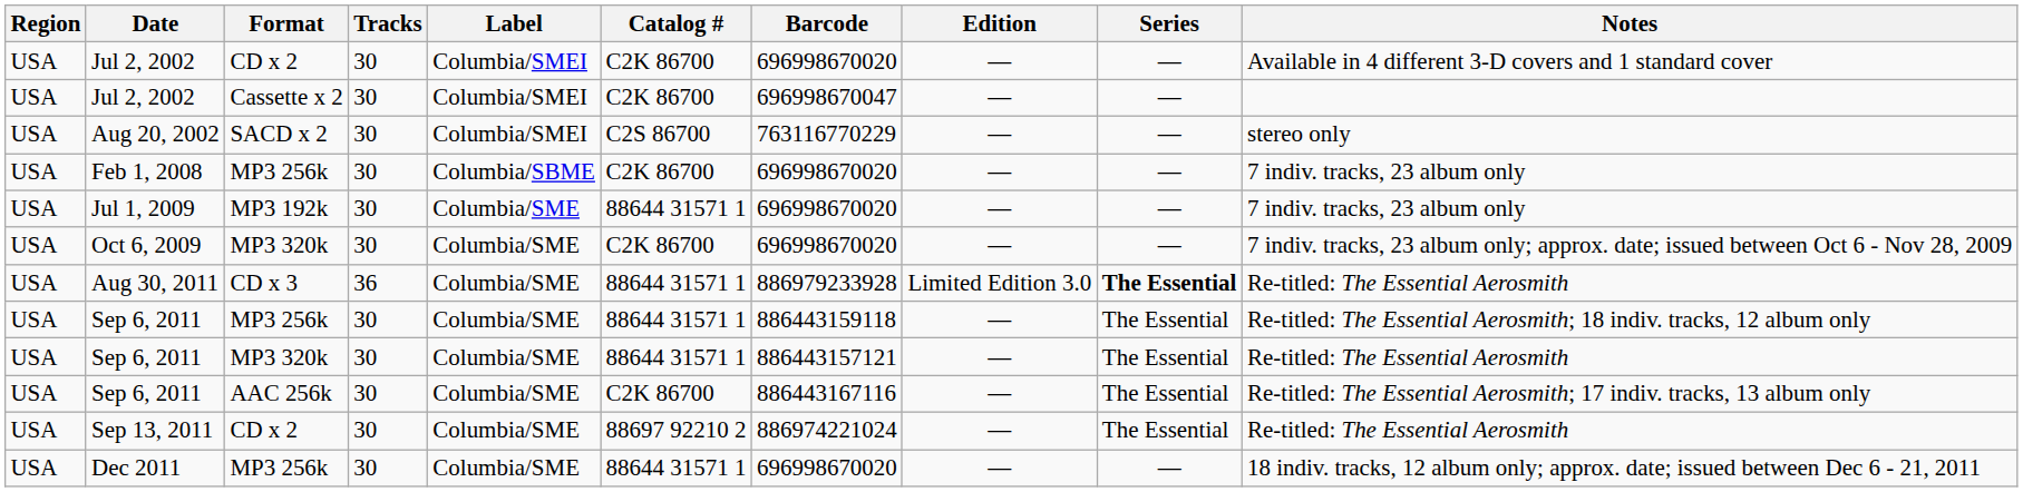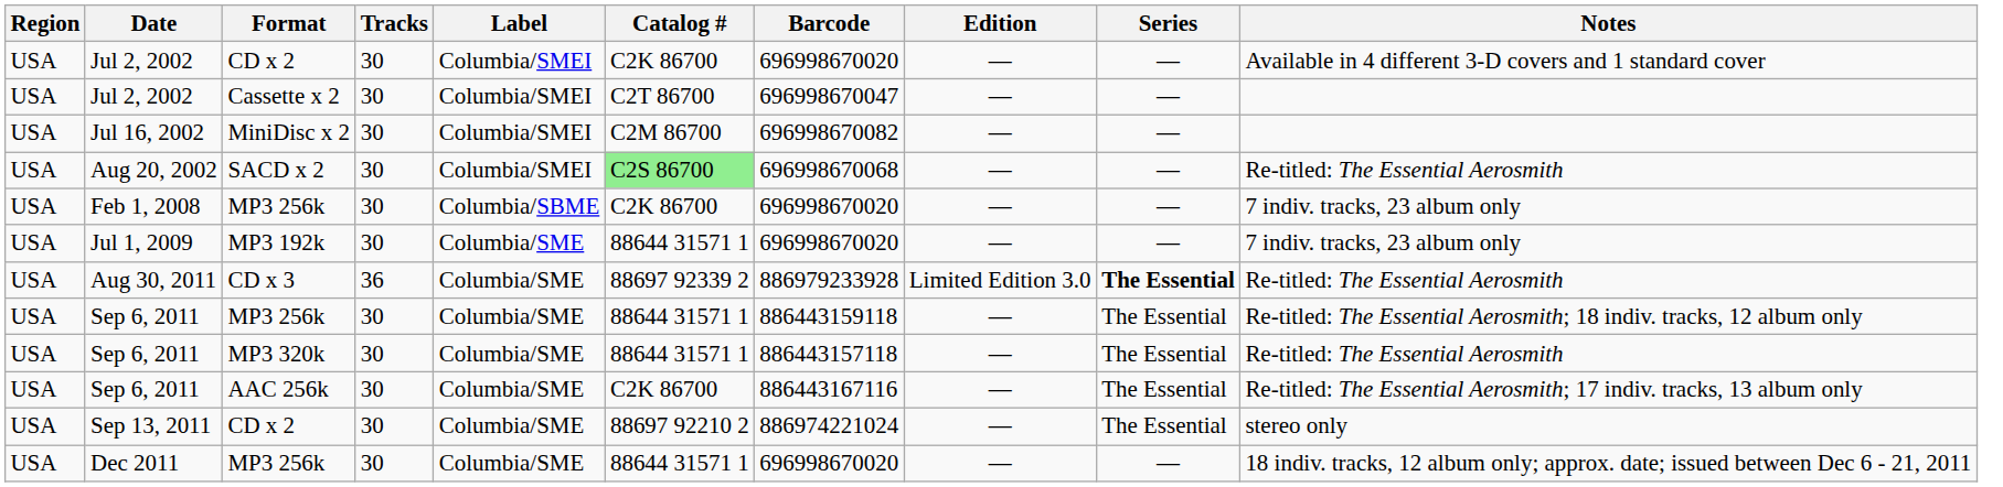Jul 2, 2002 / Cassette x 2 | Catalog #: C2K 86700 -> C2T 86700
+ row: USA | Jul 16, 2002 | MiniDisc x 2 | 30 | Columbia/SMEI | C2M 86700 | 696998670082 | — | —
Aug 20, 2002 | Catalog #: no background -> lightgreen background
Aug 20, 2002 | Barcode: 763116770229 -> 696998670068
Aug 20, 2002 | Notes: stereo only -> Re-titled: The Essential Aerosmith
- row: USA | Oct 6, 2009 | MP3 320k | 30 | Columbia/SME | C2K 86700 | 696998670020 | — | — | 7 indiv. tracks, 23 album only; approx. date; issued between Oct 6 - Nov 28, 2009
Aug 30, 2011 | Catalog #: 88644 31571 1 -> 88697 92339 2
Sep 6, 2011 / MP3 320k | Barcode: 886443157121 -> 886443157118
Sep 13, 2011 | Notes: Re-titled: The Essential Aerosmith -> stereo only
